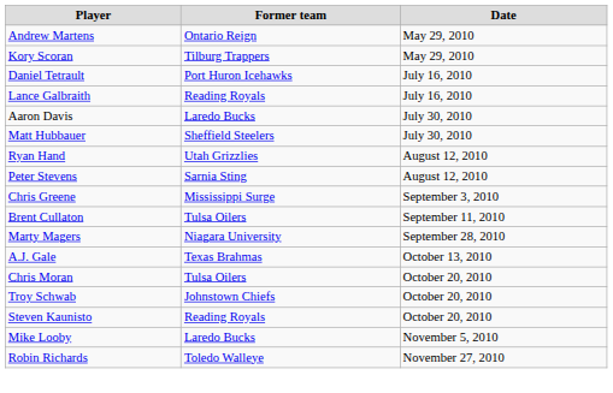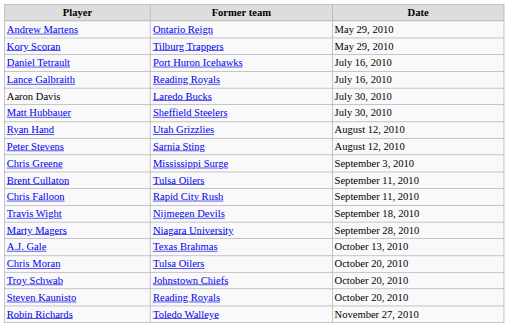+ row: Chris Falloon | Rapid City Rush | September 11, 2010
+ row: Travis Wight | Nijmegen Devils | September 18, 2010
- row: Mike Looby | Laredo Bucks | November 5, 2010
